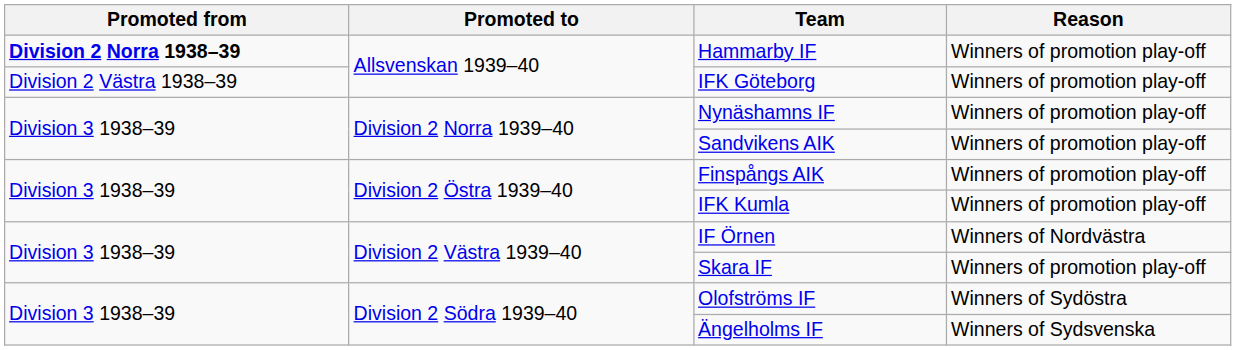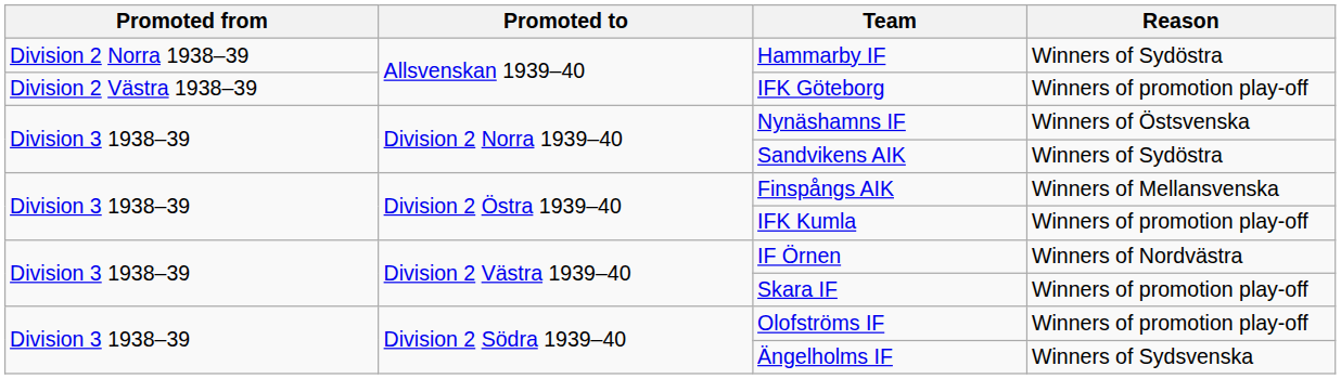Hammarby IF | Promoted from: bold -> normal
Hammarby IF | Reason: Winners of promotion play-off -> Winners of Sydöstra
Nynäshamns IF | Reason: Winners of promotion play-off -> Winners of Östsvenska
Sandvikens AIK | Reason: Winners of promotion play-off -> Winners of Sydöstra
Finspångs AIK | Reason: Winners of promotion play-off -> Winners of Mellansvenska
Olofströms IF | Reason: Winners of Sydöstra -> Winners of promotion play-off
